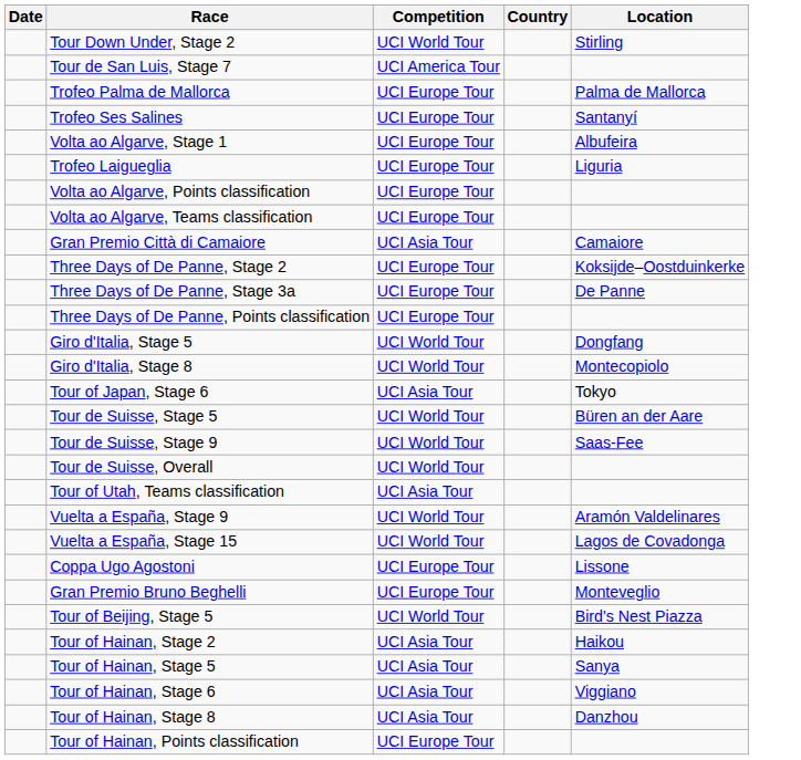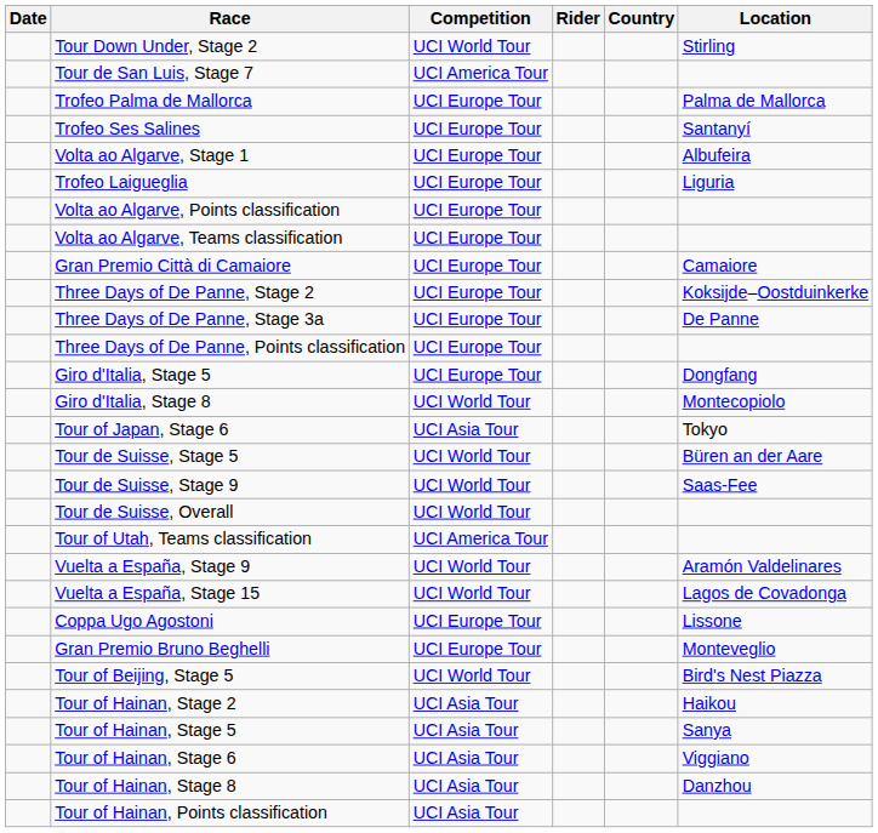+ column: Rider
Gran Premio Città di Camaiore | Competition: UCI Asia Tour -> UCI Europe Tour
Giro d'Italia, Stage 5 | Competition: UCI World Tour -> UCI Europe Tour
Tour of Utah, Teams classification | Competition: UCI Asia Tour -> UCI America Tour
Tour of Hainan, Points classification | Competition: UCI Europe Tour -> UCI Asia Tour
